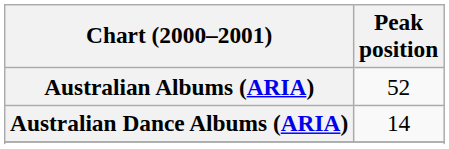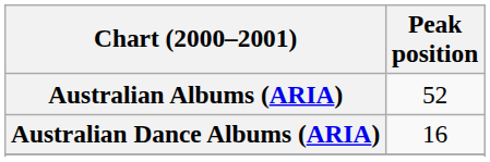Australian Dance Albums (ARIA) | Peak position: 14 -> 16
